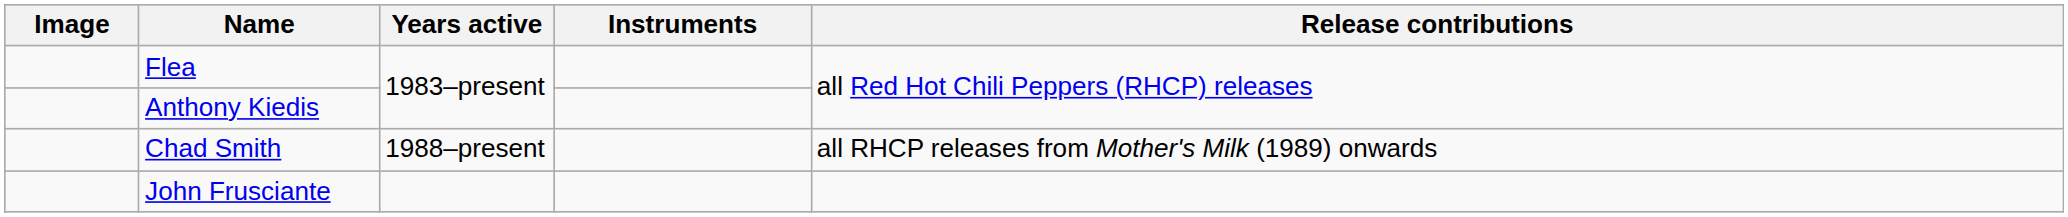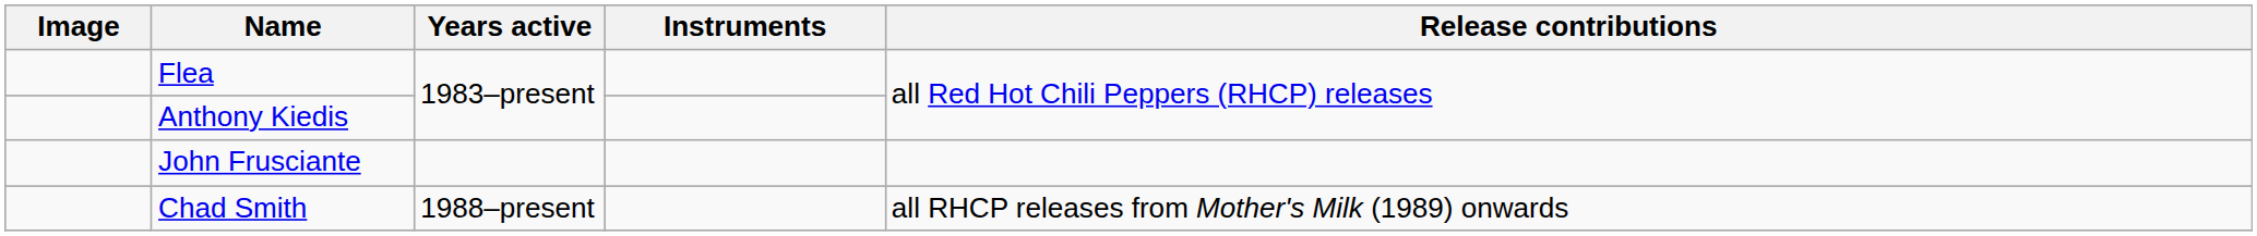rows swapped: John Frusciante <-> Chad Smith
